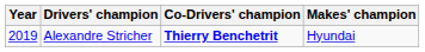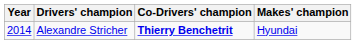Alexandre Stricher | Year: 2019 -> 2014
